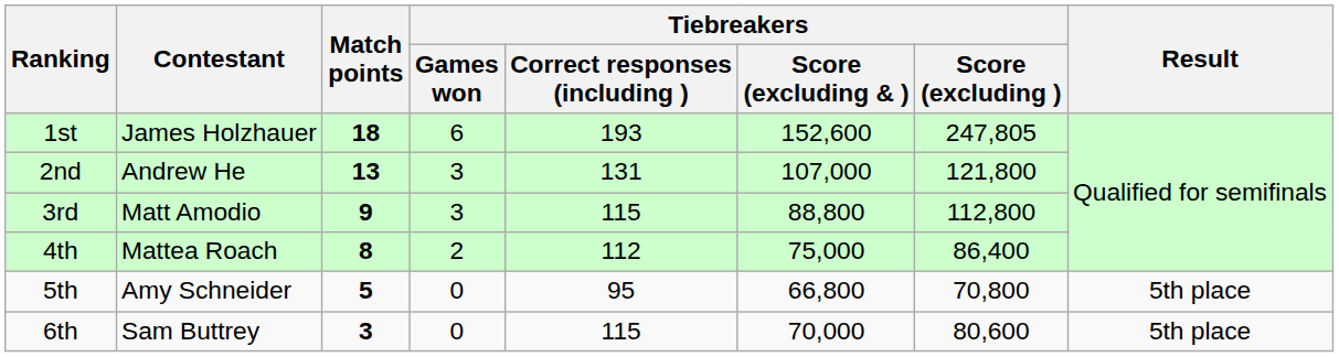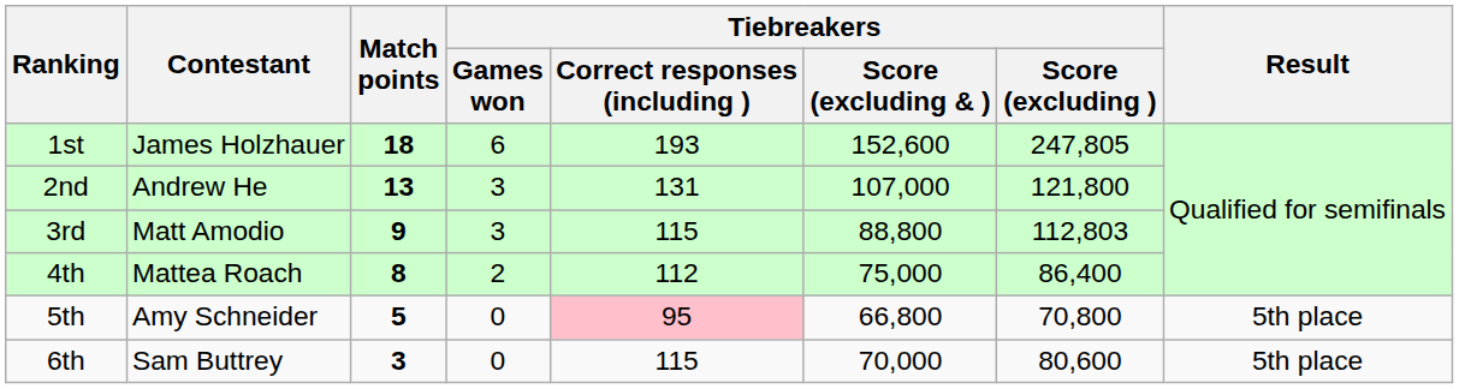3rd | Tiebreakers / Score (excluding ): 112,800 -> 112,803
5th | Tiebreakers / Correct responses (including ): no background -> pink background
